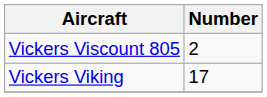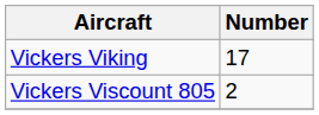rows swapped: Vickers Viscount 805 <-> Vickers Viking
